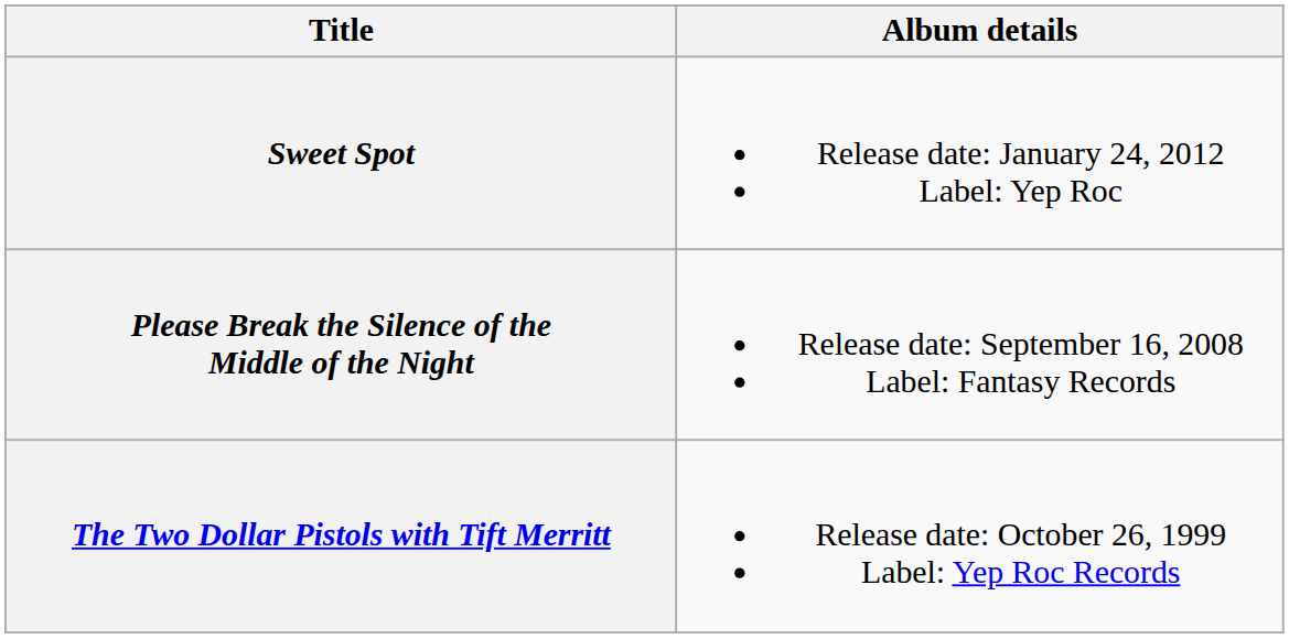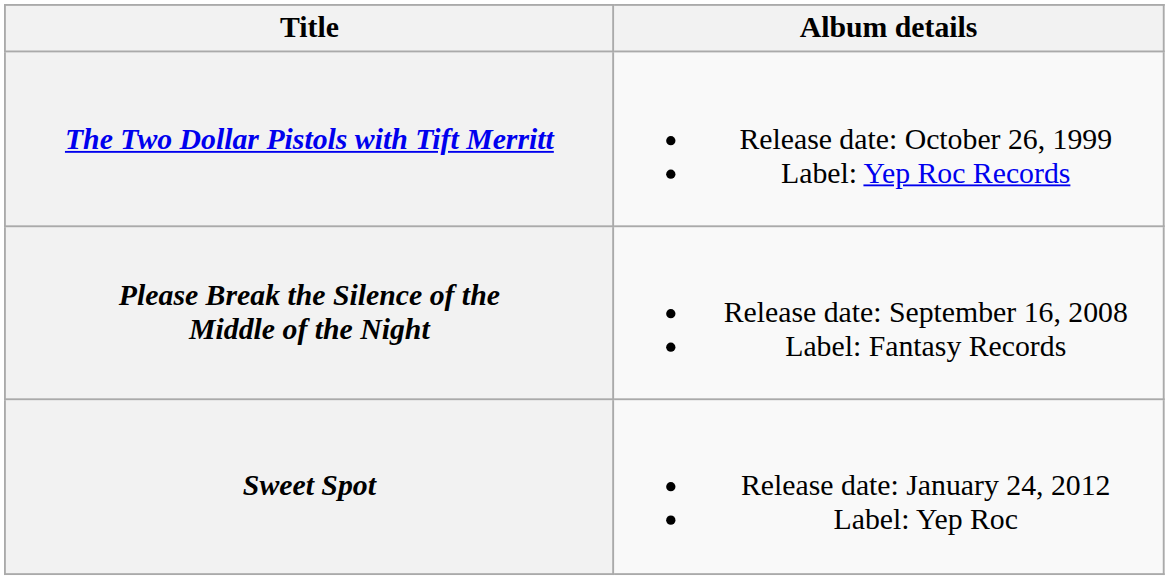rows swapped: The Two Dollar Pistols with Tift Merritt <-> Sweet Spot
